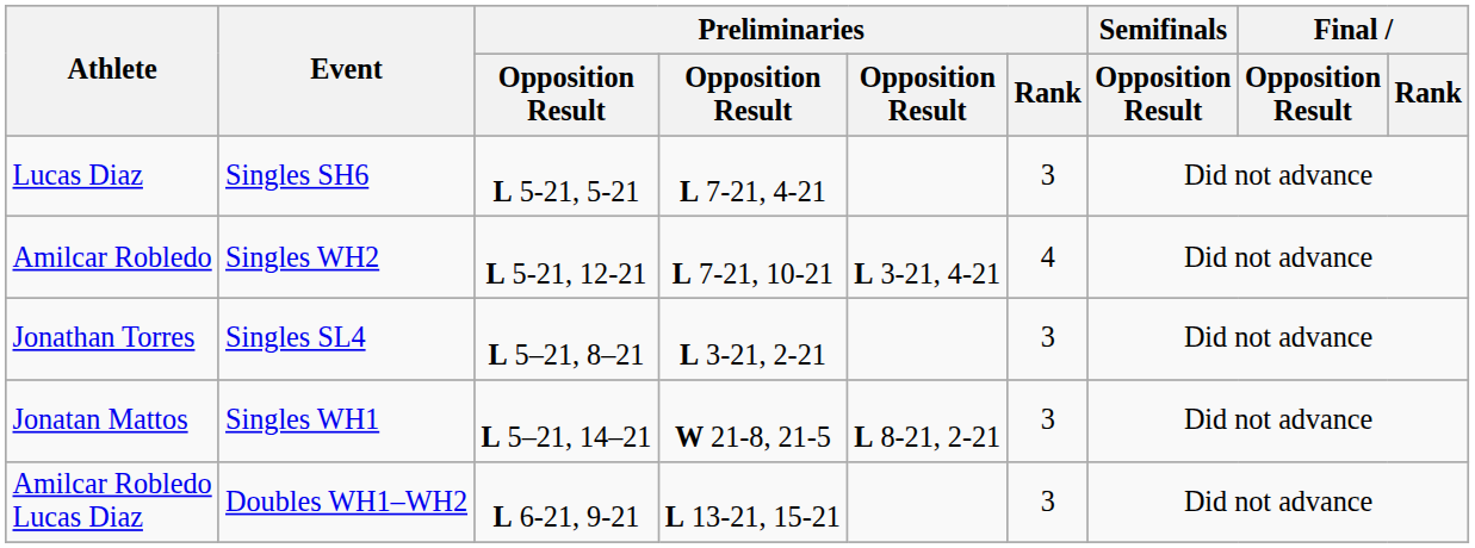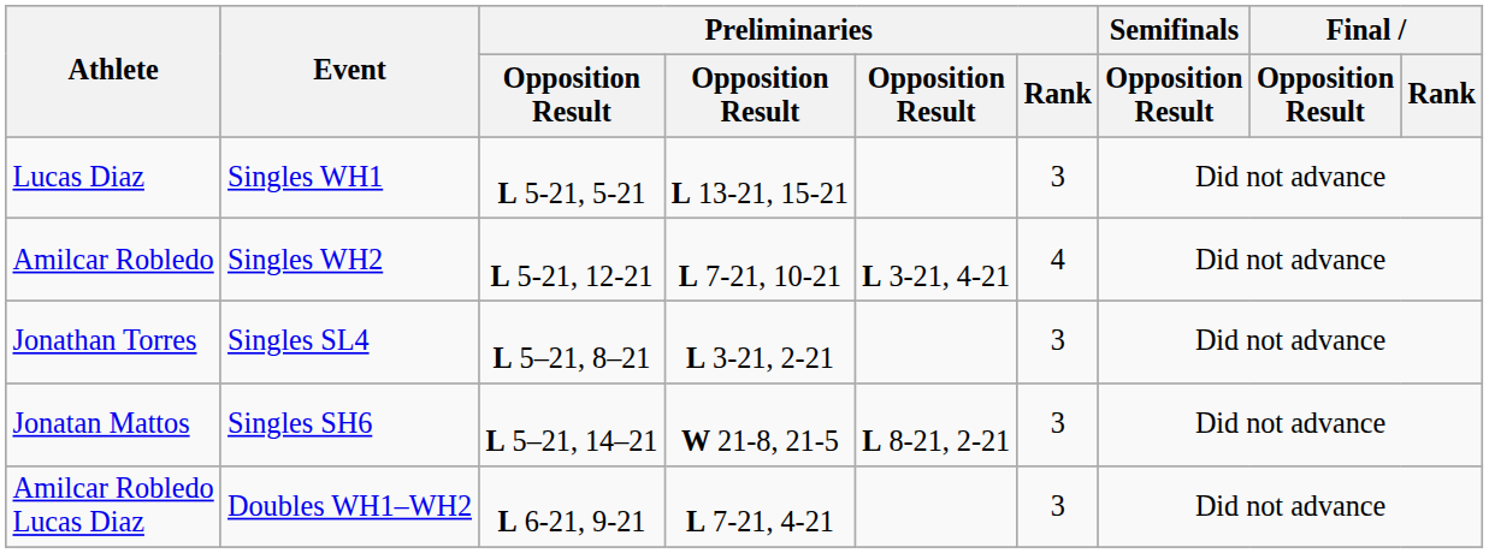Lucas Diaz | Event: Singles SH6 -> Singles WH1
Lucas Diaz | column 4: L 7-21, 4-21 -> L 13-21, 15-21
Jonatan Mattos | Event: Singles WH1 -> Singles SH6
Amilcar Robledo Lucas Diaz | column 4: L 13-21, 15-21 -> L 7-21, 4-21
